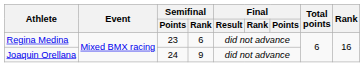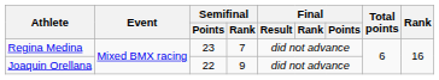Regina Medina | Semifinal / Rank: 6 -> 7
Joaquin Orellana | Semifinal / Points: 24 -> 22
